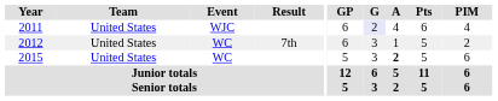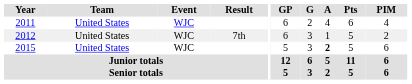2011 | G: lavender background -> no background
2012 | Event: WC -> WJC
2015 | Event: WC -> WJC
